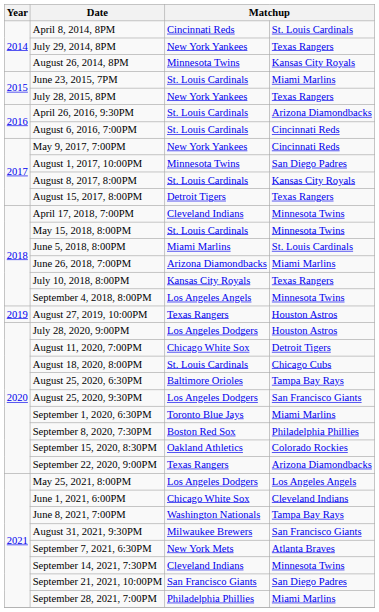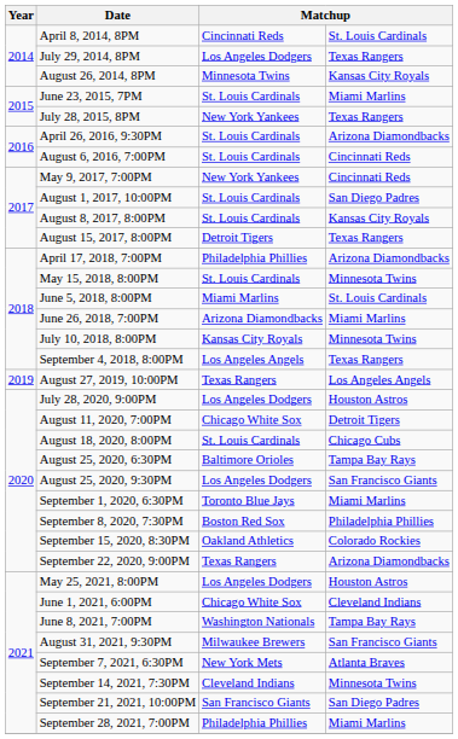July 29, 2014, 8PM | column 3: New York Yankees -> Los Angeles Dodgers
August 1, 2017, 10:00PM | column 3: Minnesota Twins -> St. Louis Cardinals
April 17, 2018, 7:00PM | column 3: Cleveland Indians -> Philadelphia Phillies
April 17, 2018, 7:00PM | column 4: Minnesota Twins -> Arizona Diamondbacks
July 10, 2018, 8:00PM | column 4: Texas Rangers -> Minnesota Twins
September 4, 2018, 8:00PM | column 4: Minnesota Twins -> Texas Rangers
August 27, 2019, 10:00PM | column 4: Houston Astros -> Los Angeles Angels
May 25, 2021, 8:00PM | column 4: Los Angeles Angels -> Houston Astros
